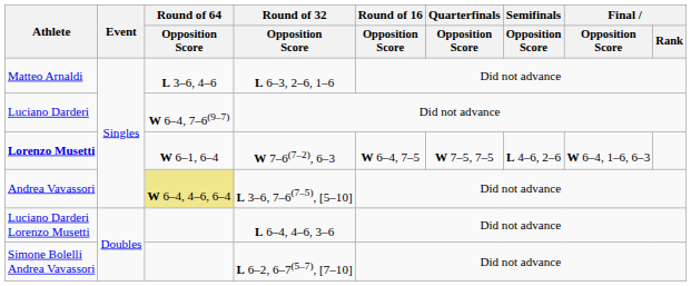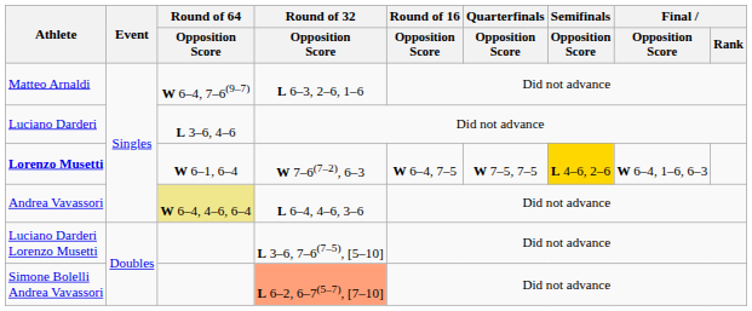Matteo Arnaldi | Round of 64 / Opposition Score: L 3–6, 4–6 -> W 6–4, 7–6(9–7)
Luciano Darderi | Round of 64 / Opposition Score: W 6–4, 7–6(9–7) -> L 3–6, 4–6
Lorenzo Musetti | Semifinals / Opposition Score: no background -> gold background
Andrea Vavassori | Round of 32 / Opposition Score: L 3–6, 7–6(7–5), [5–10] -> L 6–4, 4–6, 3–6
Luciano Darderi Lorenzo Musetti | Round of 32 / Opposition Score: L 6–4, 4–6, 3–6 -> L 3–6, 7–6(7–5), [5–10]
Simone Bolelli Andrea Vavassori | Round of 32 / Opposition Score: no background -> lightsalmon background
